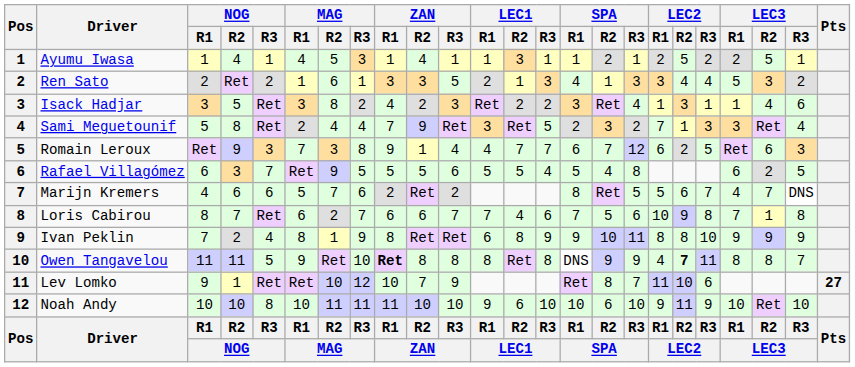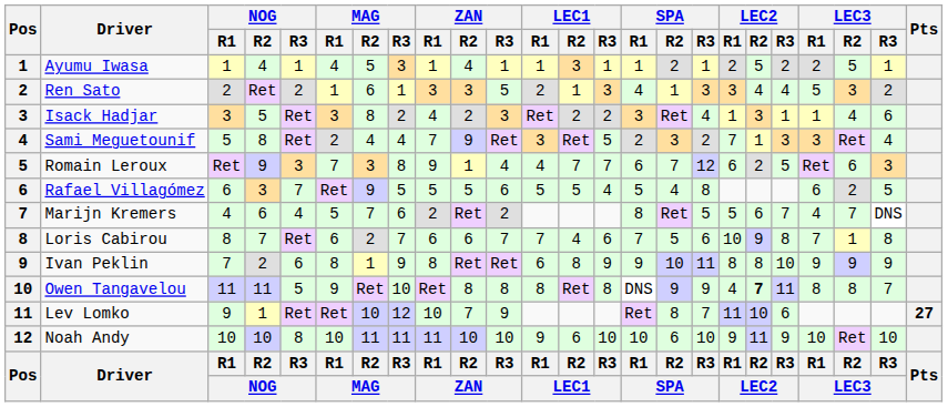Marijn Kremers | NOG / R3: 6 -> 4
Ivan Peklin | NOG / R3: 4 -> 6
Owen Tangavelou | ZAN / R1: bold -> normal
